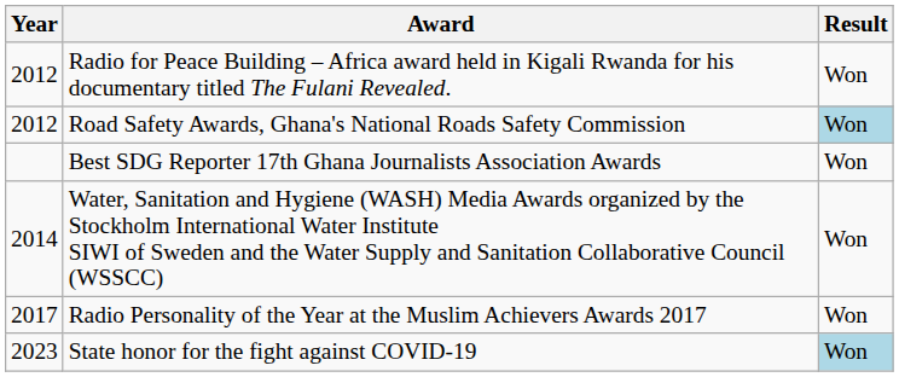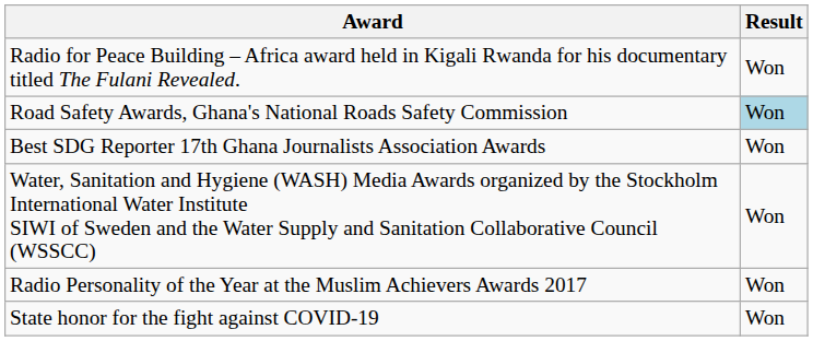- column: Year | 2012 | 2012 | 2014 | 2017 | 2023
State honor for the fight against COVID-19 | Result: lightblue background -> no background
